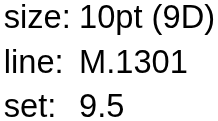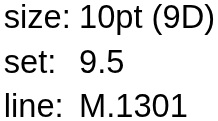rows swapped: set: <-> line:
